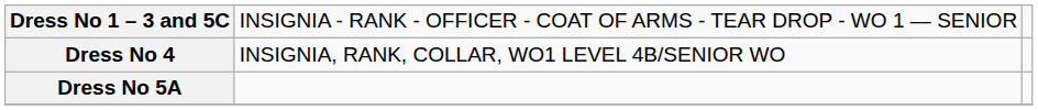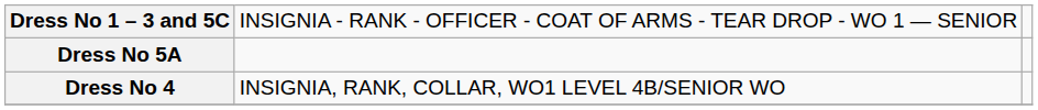rows swapped: Dress No 5A <-> Dress No 4
